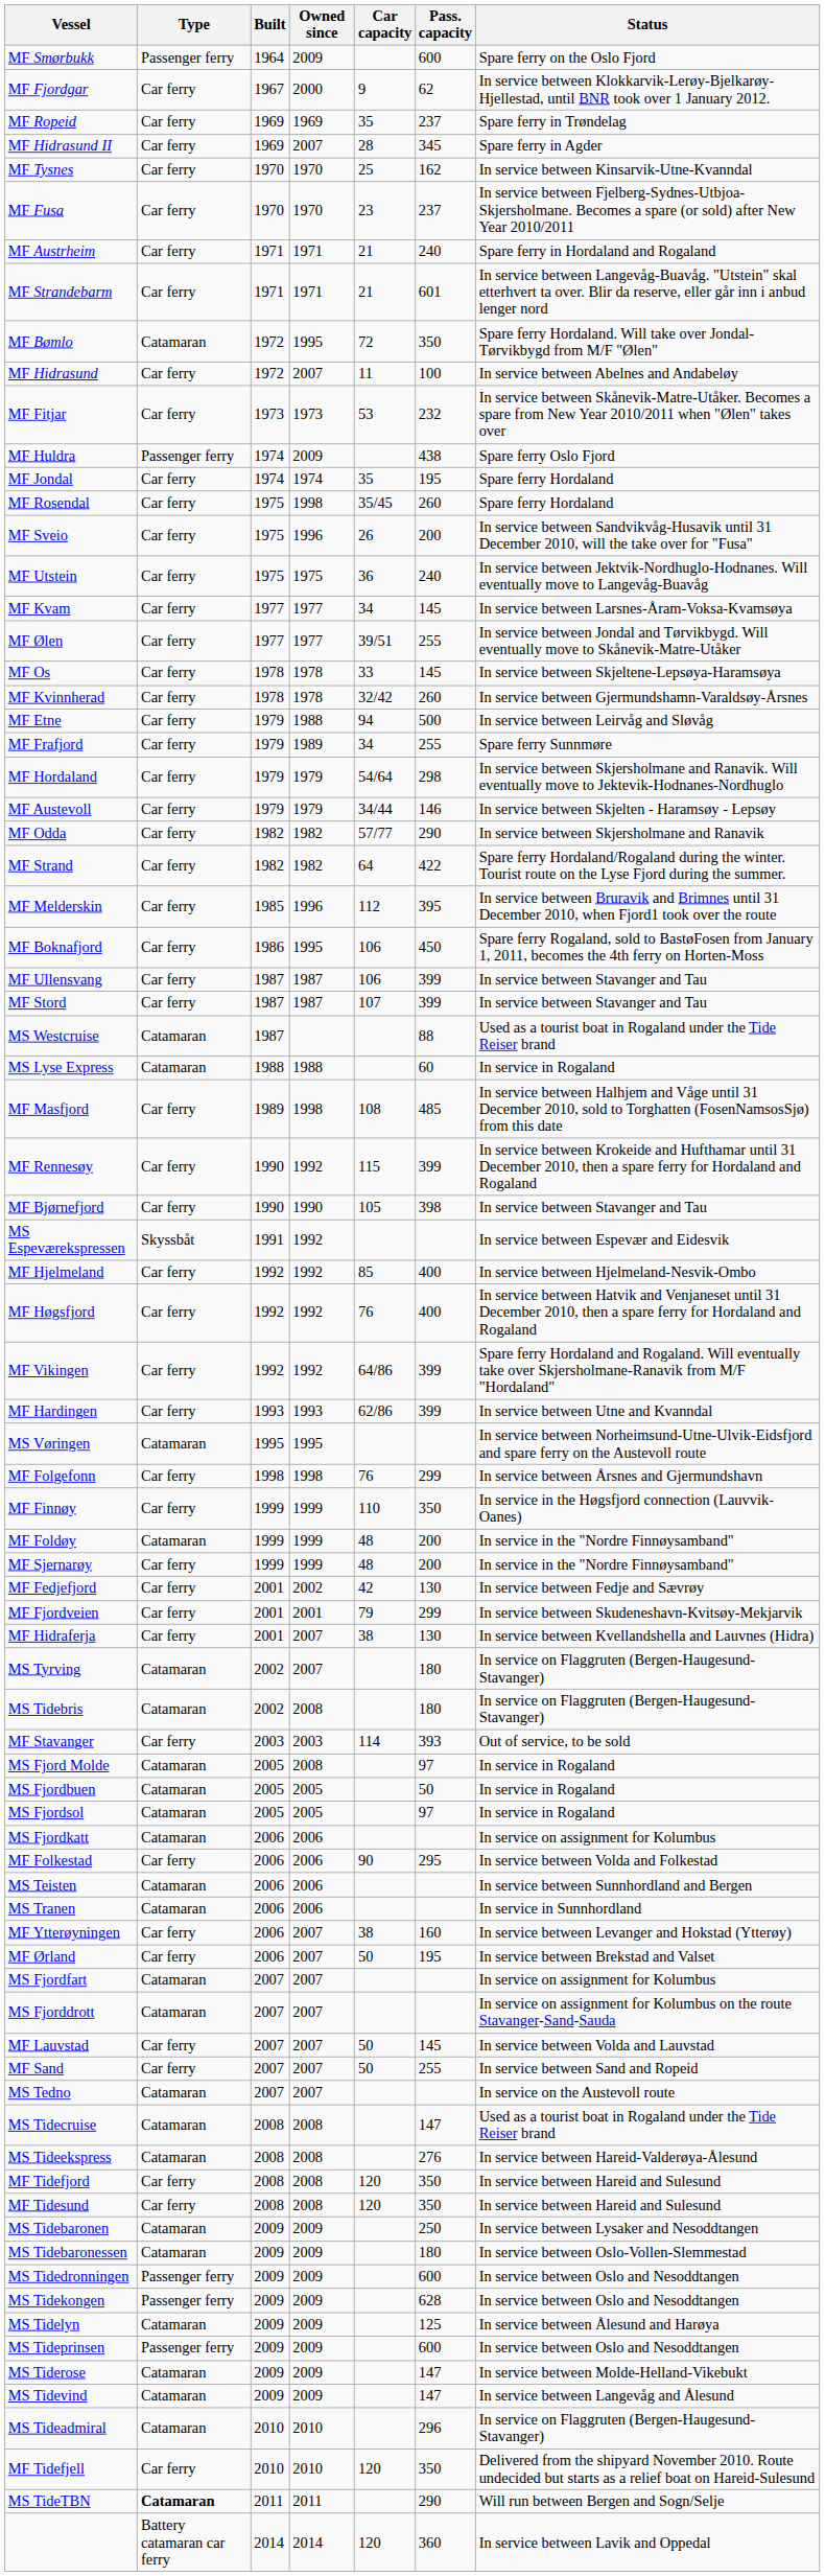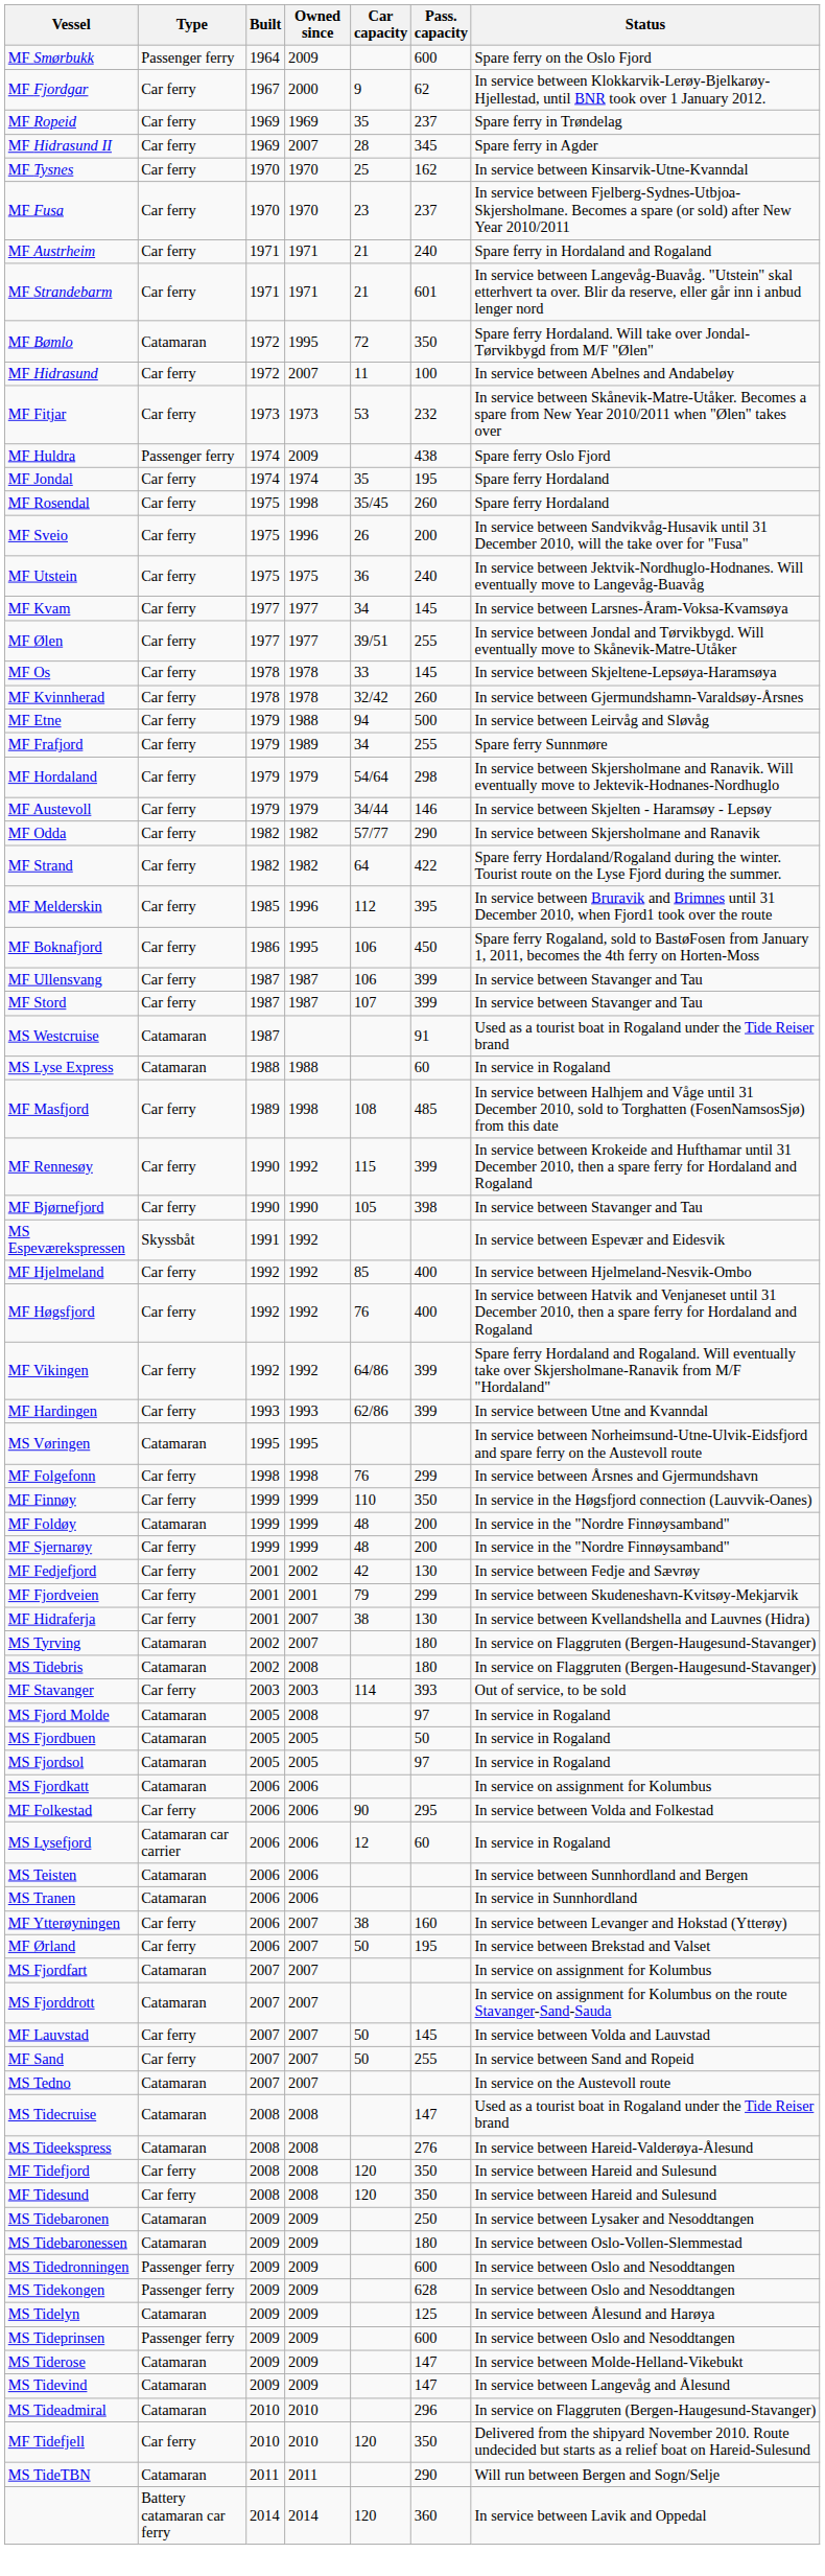MS Westcruise | Pass. capacity: 88 -> 91
+ row: MS Lysefjord | Catamaran car carrier | 2006 | 2006 | 12 | 60 | In service in Rogaland
MS TideTBN | Type: bold -> normal
